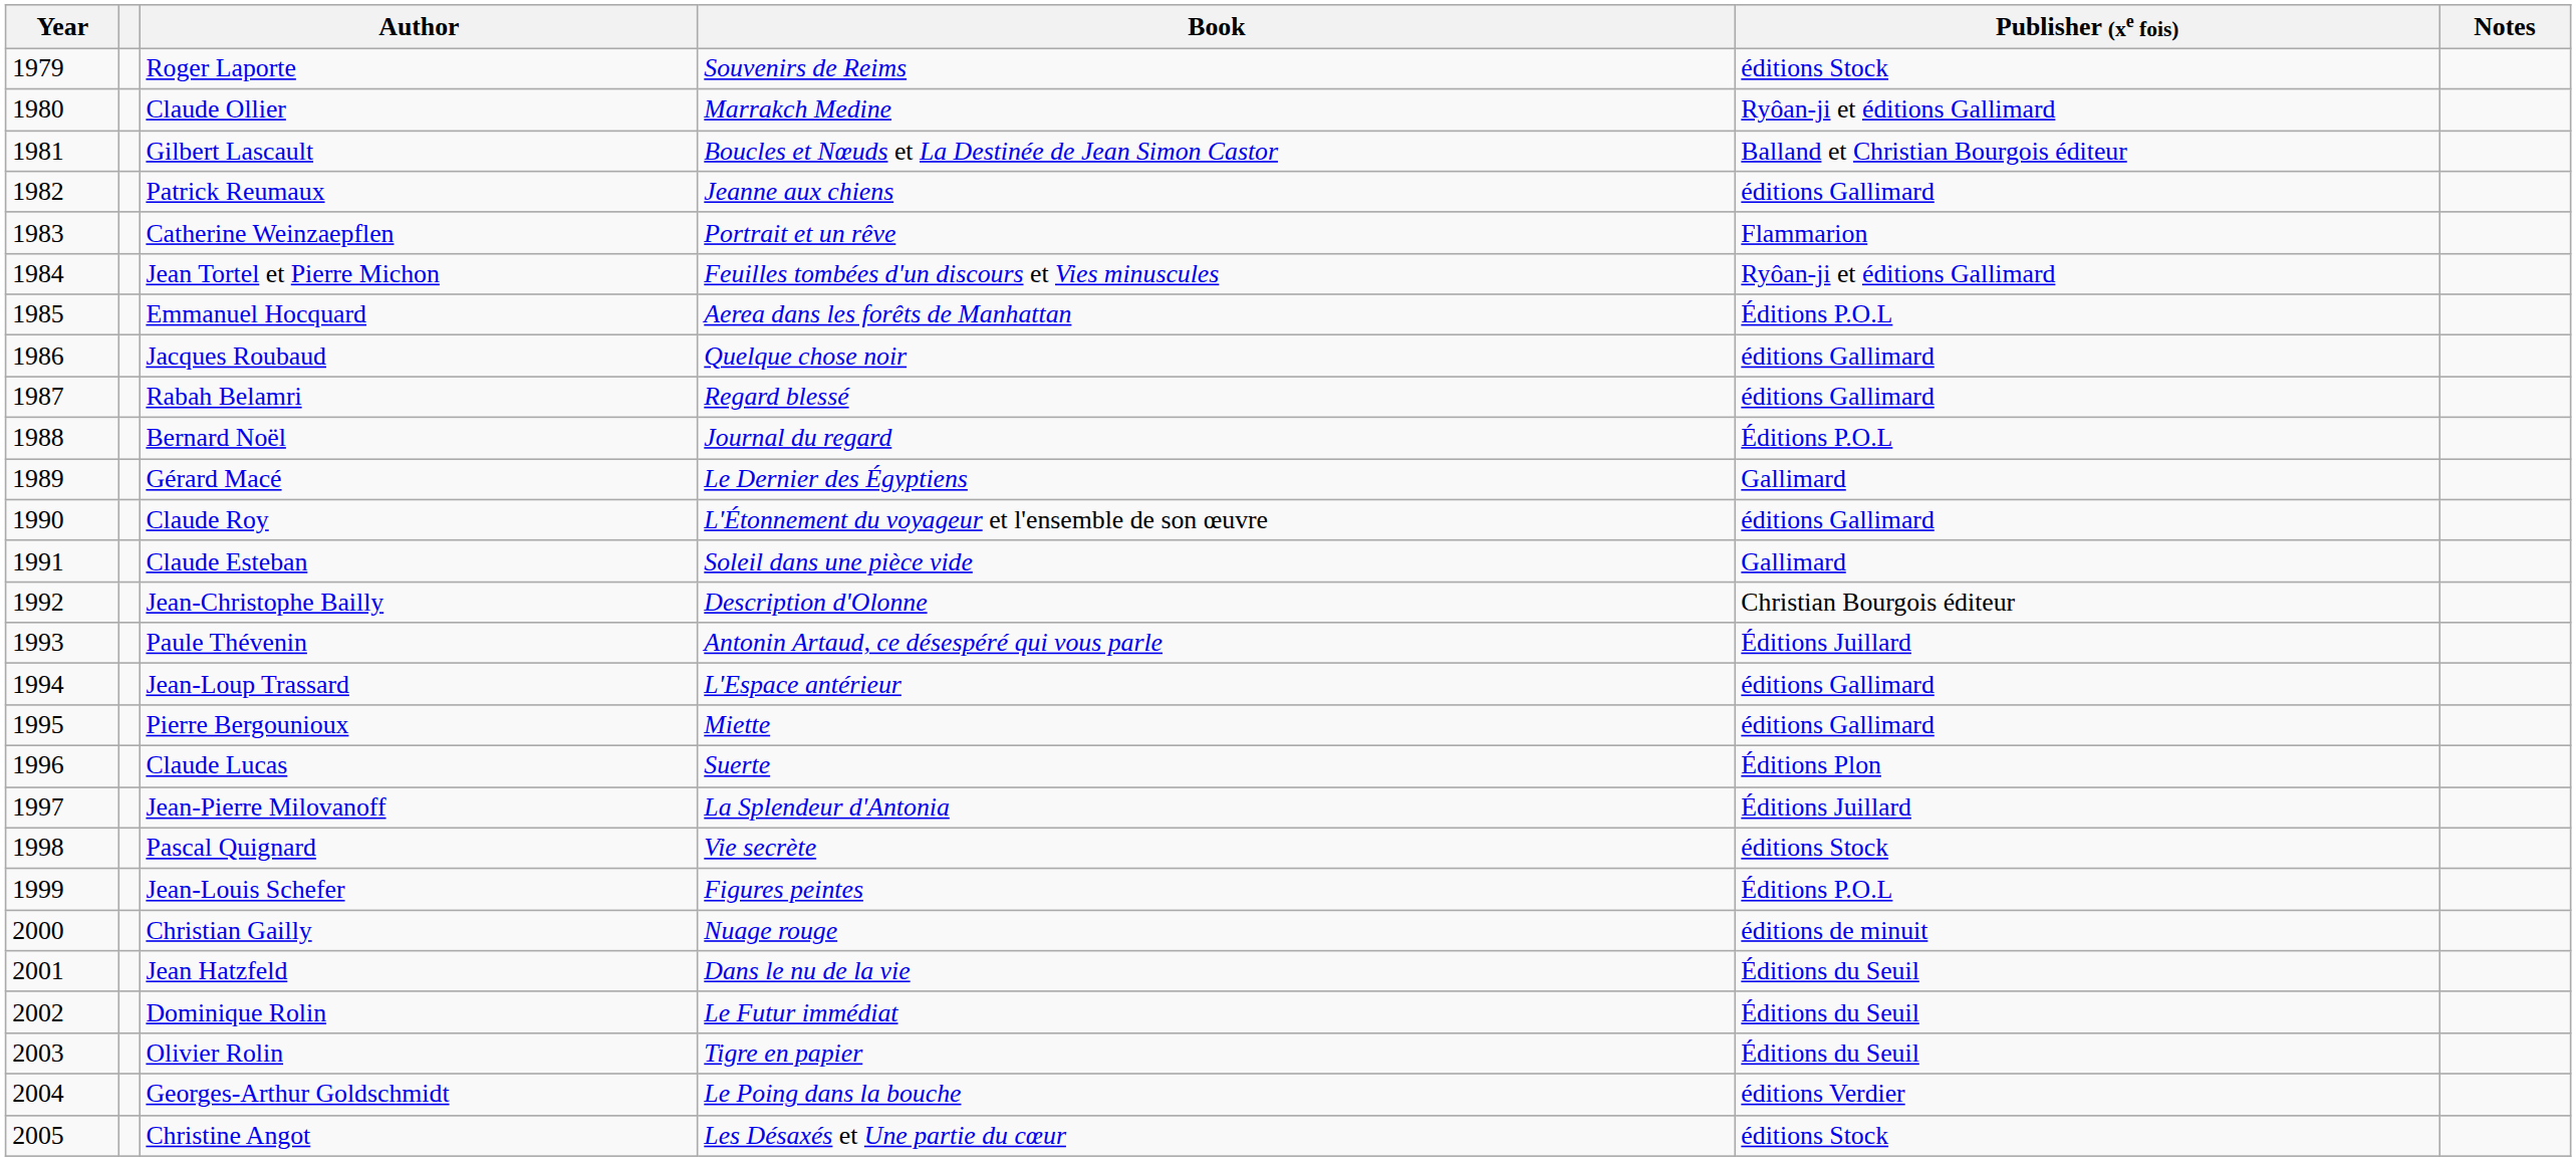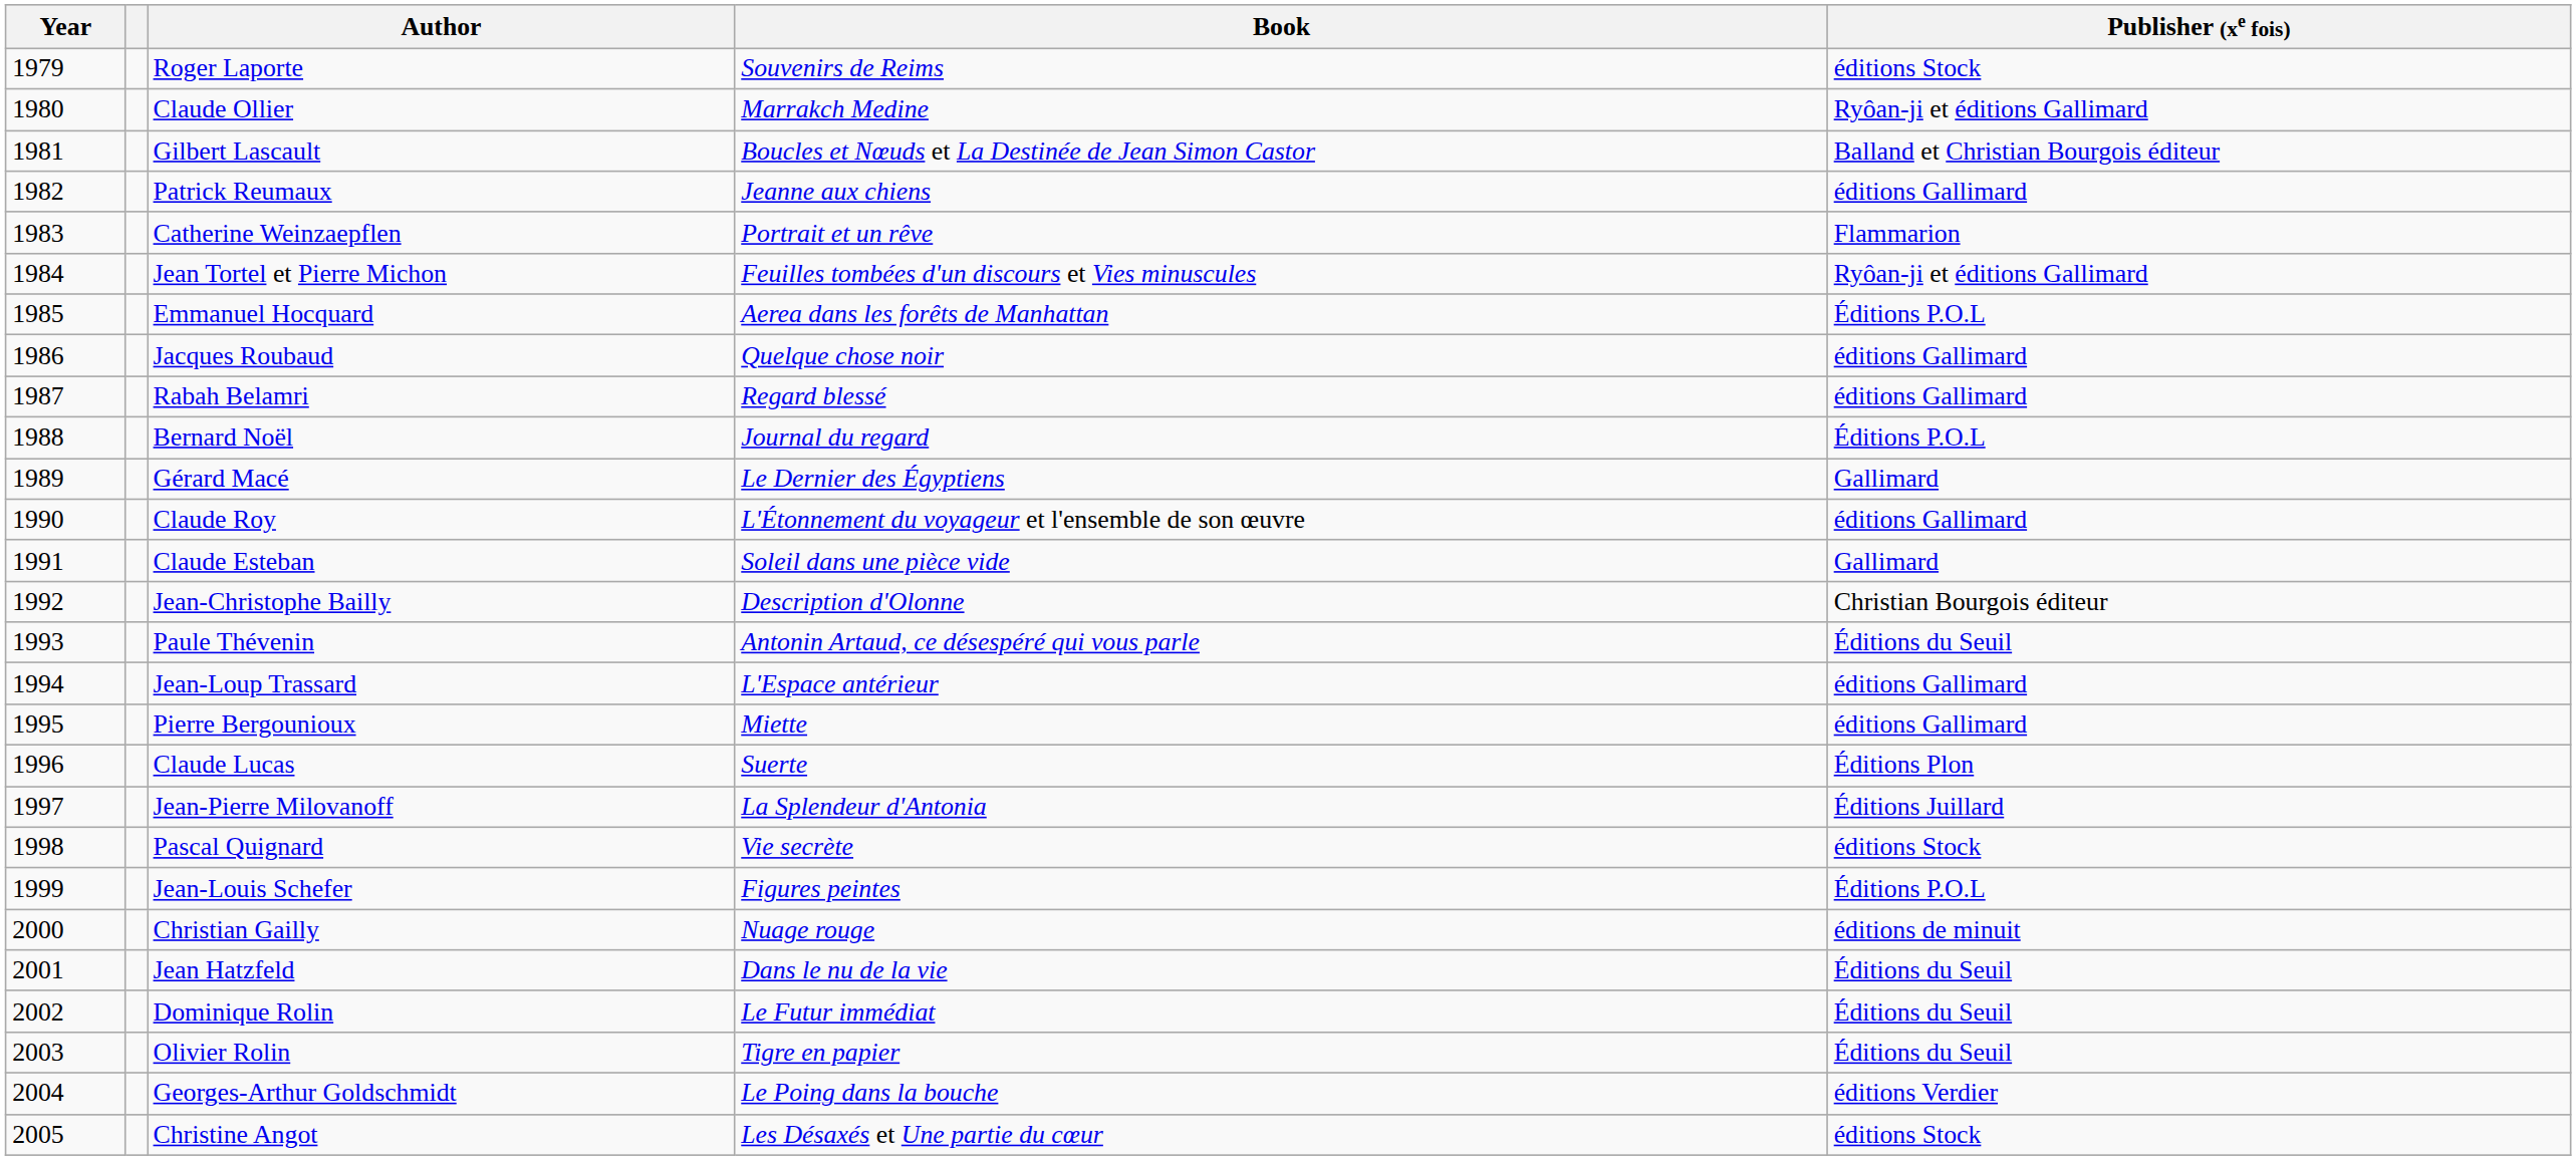- column: Notes
Paule Thévenin | Publisher (xe fois): Éditions Juillard -> Éditions du Seuil
